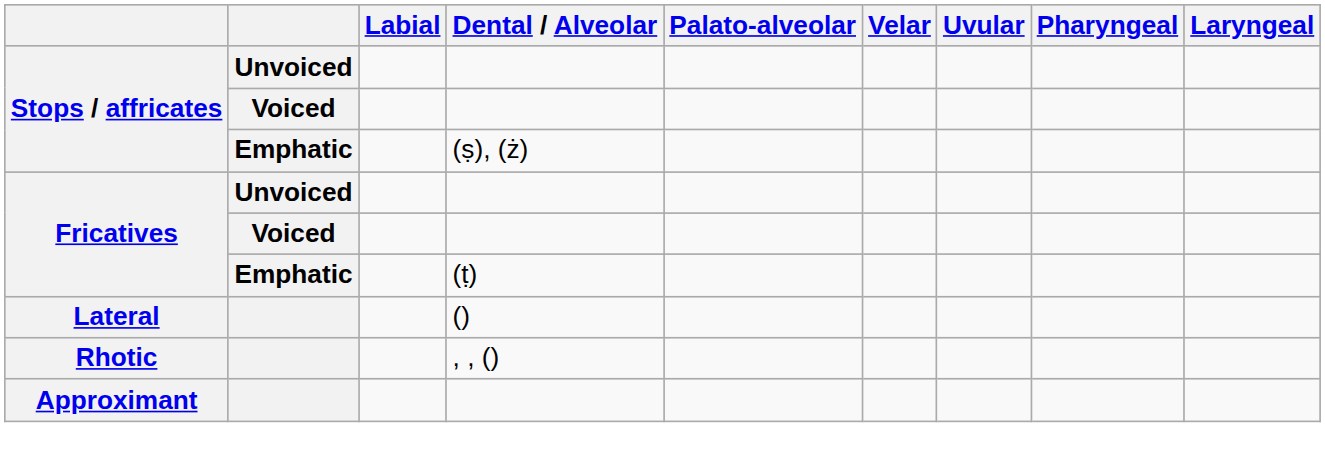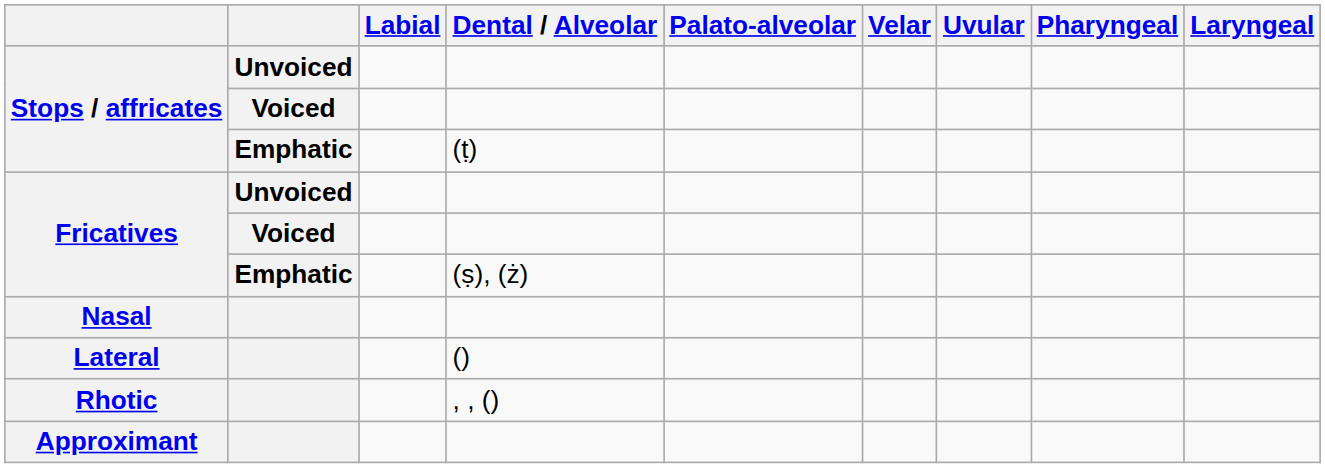Stops / affricates / Emphatic | Dental / Alveolar: (ṣ), (ż) -> (ṭ)
Fricatives / Emphatic | Dental / Alveolar: (ṭ) -> (ṣ), (ż)
+ row: Nasal
